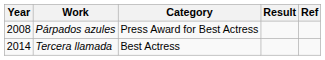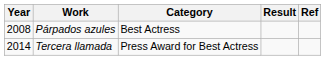Párpados azules | Category: Press Award for Best Actress -> Best Actress
Tercera llamada | Category: Best Actress -> Press Award for Best Actress
